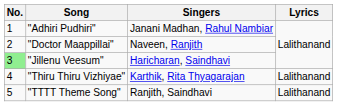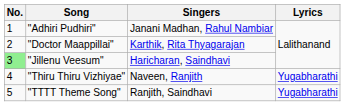"Doctor Maappillai" | Singers: Naveen, Ranjith -> Karthik, Rita Thyagarajan
"Thiru Thiru Vizhiyae" | Singers: Karthik, Rita Thyagarajan -> Naveen, Ranjith
"Thiru Thiru Vizhiyae" | Lyrics: Lalithanand -> Yugabharathi
"TTTT Theme Song" | Lyrics: Lalithanand -> Yugabharathi
